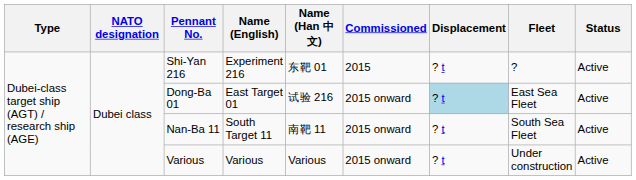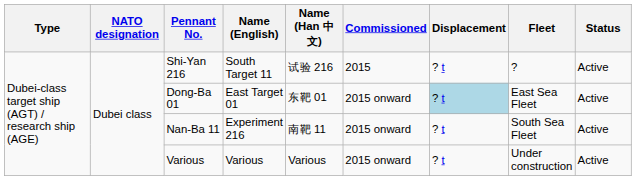Shi-Yan 216 | Name (English): Experiment 216 -> South Target 11
Shi-Yan 216 | Name (Han 中文): 东靶 01 -> 试验 216
Dong-Ba 01 | Name (Han 中文): 试验 216 -> 东靶 01
Nan-Ba 11 | Name (English): South Target 11 -> Experiment 216
